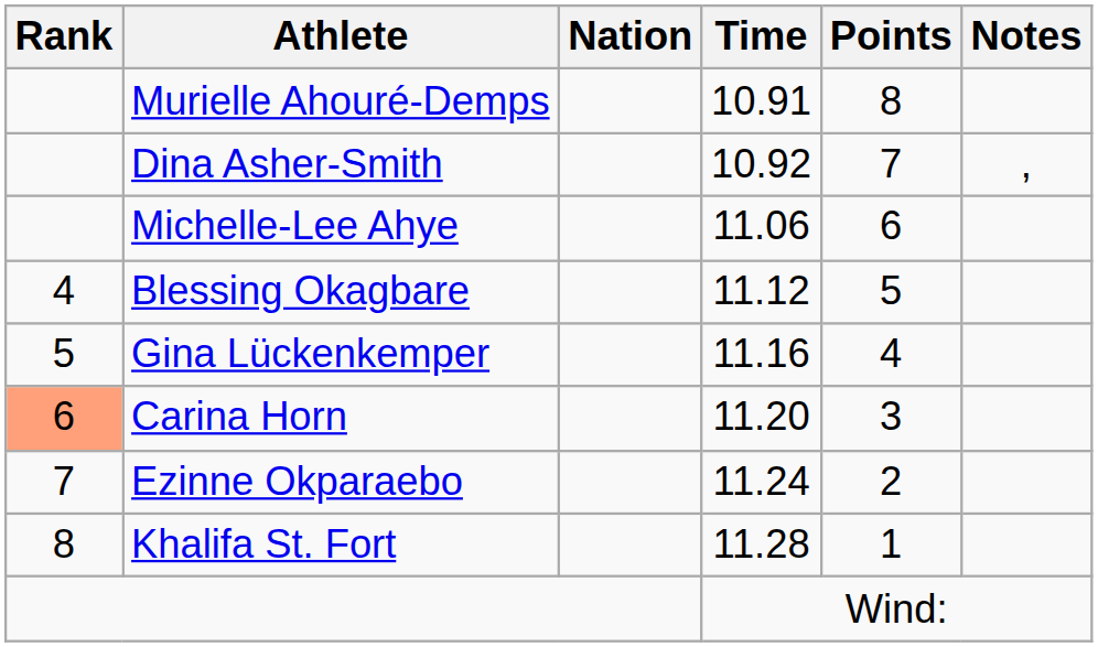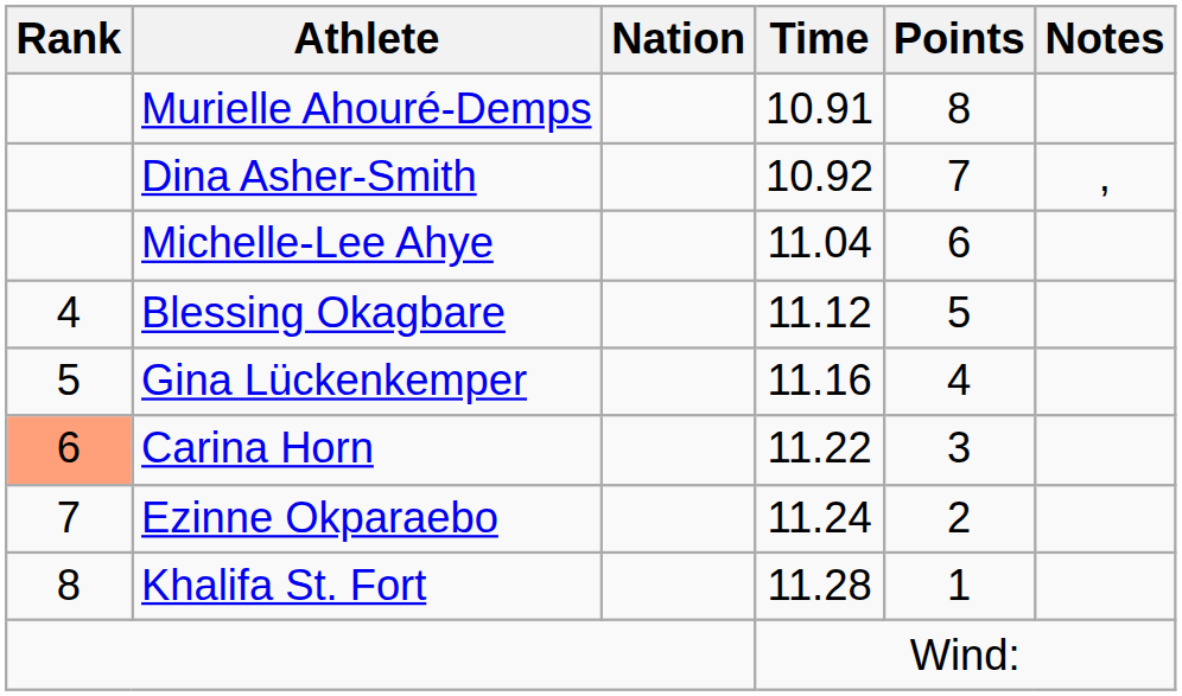Michelle-Lee Ahye | Time: 11.06 -> 11.04
Carina Horn | Time: 11.20 -> 11.22
